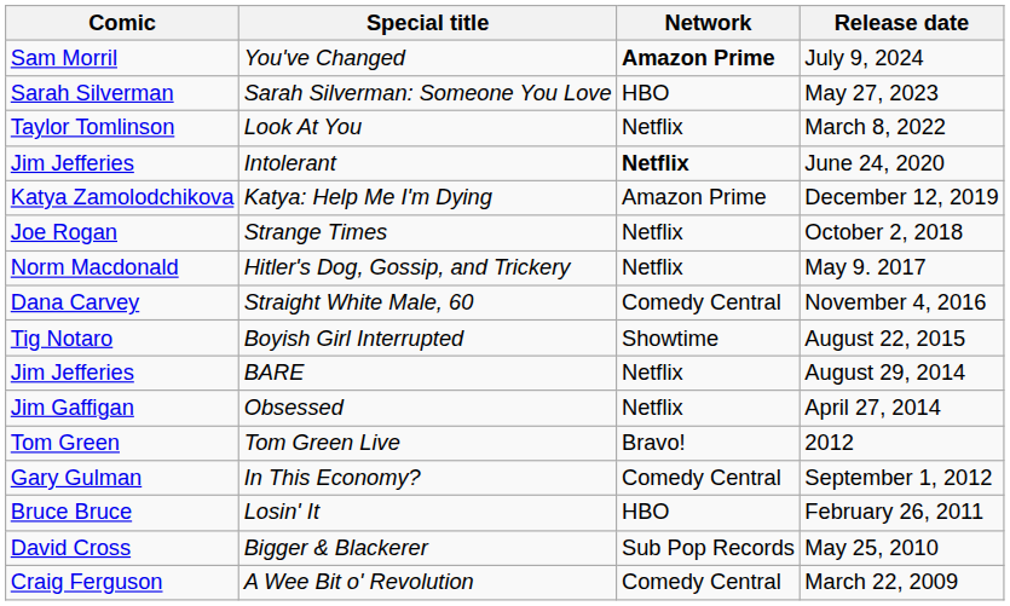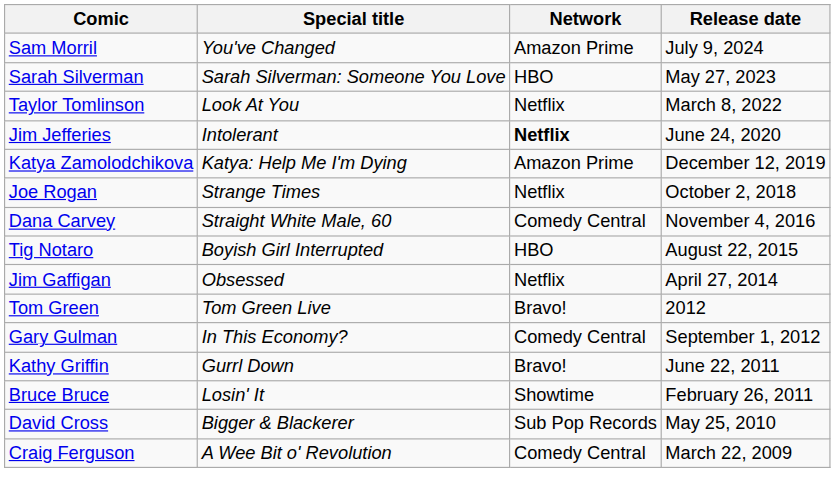You've Changed | Network: bold -> normal
- row: Norm Macdonald | Hitler's Dog, Gossip, and Trickery | Netflix | May 9. 2017
Boyish Girl Interrupted | Network: Showtime -> HBO
- row: Jim Jefferies | BARE | Netflix | August 29, 2014
+ row: Kathy Griffin | Gurrl Down | Bravo! | June 22, 2011
Losin' It | Network: HBO -> Showtime
